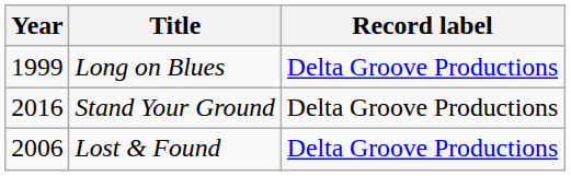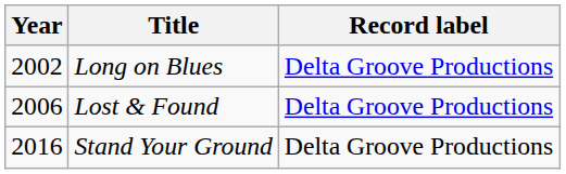Long on Blues | Year: 1999 -> 2002
rows swapped: Lost & Found <-> Stand Your Ground
